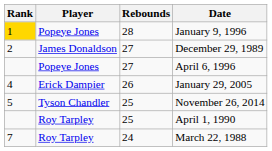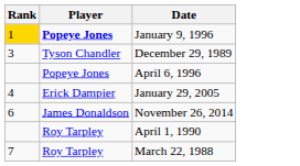- column: Rebounds | 28 | 27 | 27 | 26 | 25 | 25 | 24
January 9, 1996 | Player: normal -> bold
December 29, 1989 | Rank: 2 -> 3
December 29, 1989 | Player: James Donaldson -> Tyson Chandler
November 26, 2014 | Rank: 5 -> 6
November 26, 2014 | Player: Tyson Chandler -> James Donaldson
